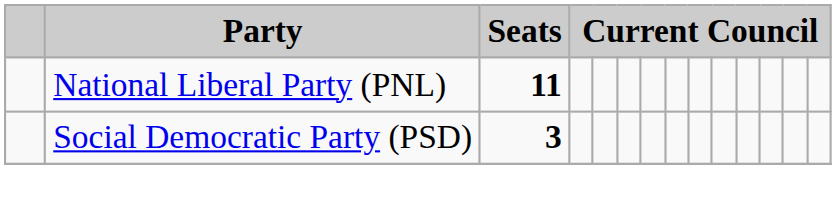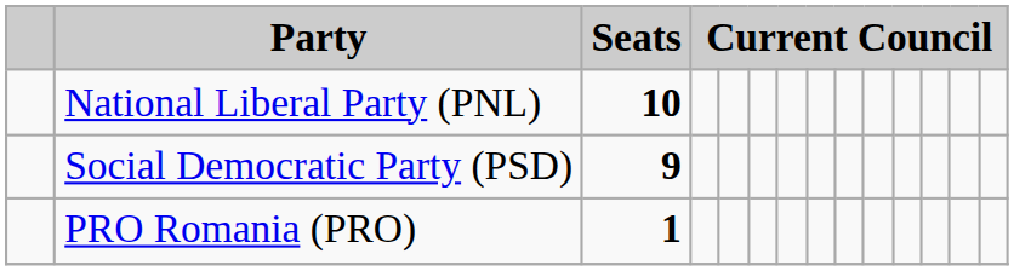National Liberal Party (PNL) | Seats: 11 -> 10
Social Democratic Party (PSD) | Seats: 3 -> 9
+ row: PRO Romania (PRO) | 1
